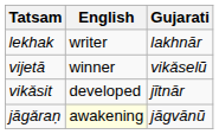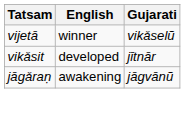- row: lekhak | writer | lakhnār
jāgǎraṇ | English: lightyellow background -> no background
